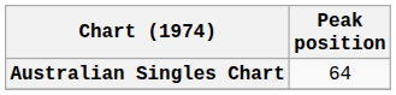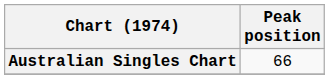Australian Singles Chart | Peak position: 64 -> 66
